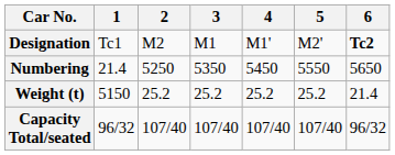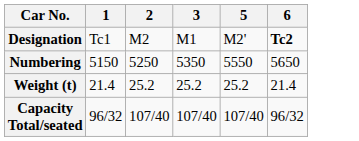- column: 4 | M1' | 5450 | 25.2 | 107/40
Numbering | 1: 21.4 -> 5150
Weight (t) | 1: 5150 -> 21.4
